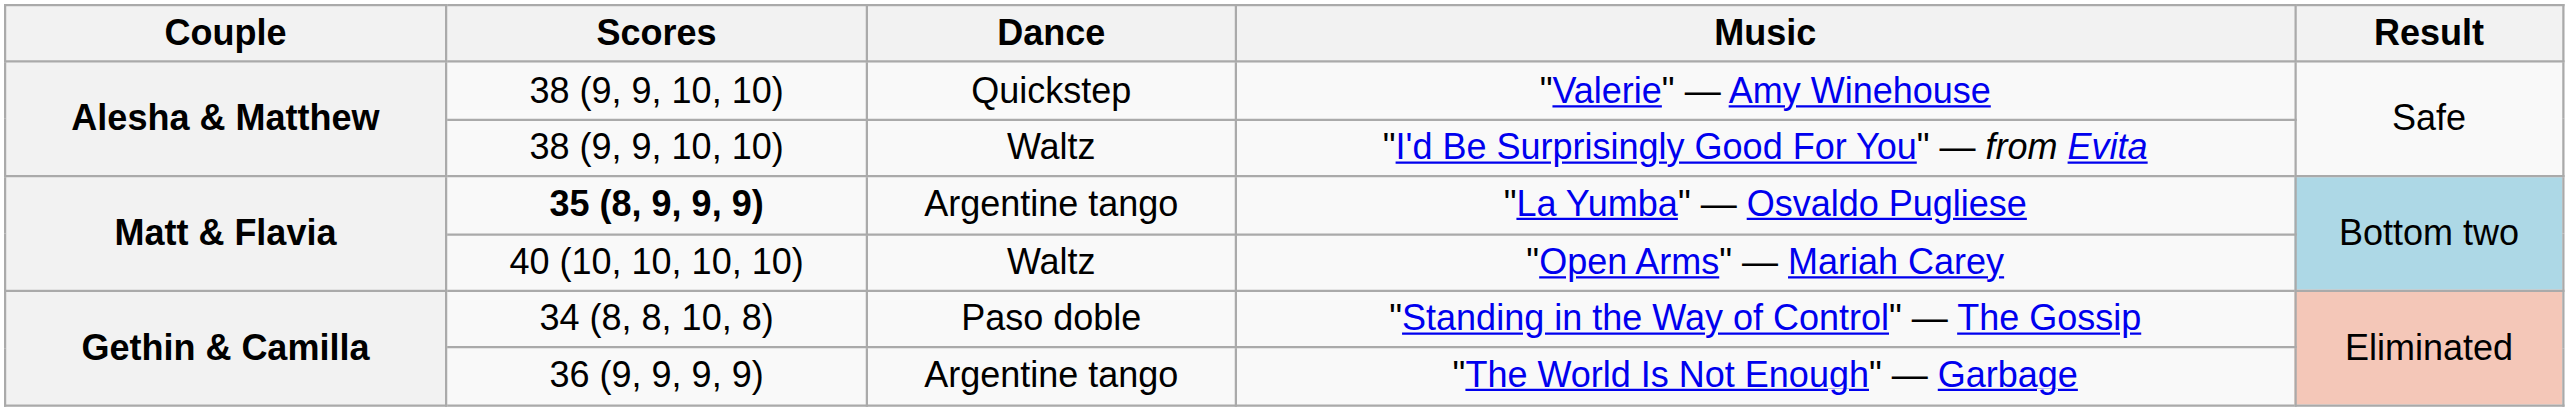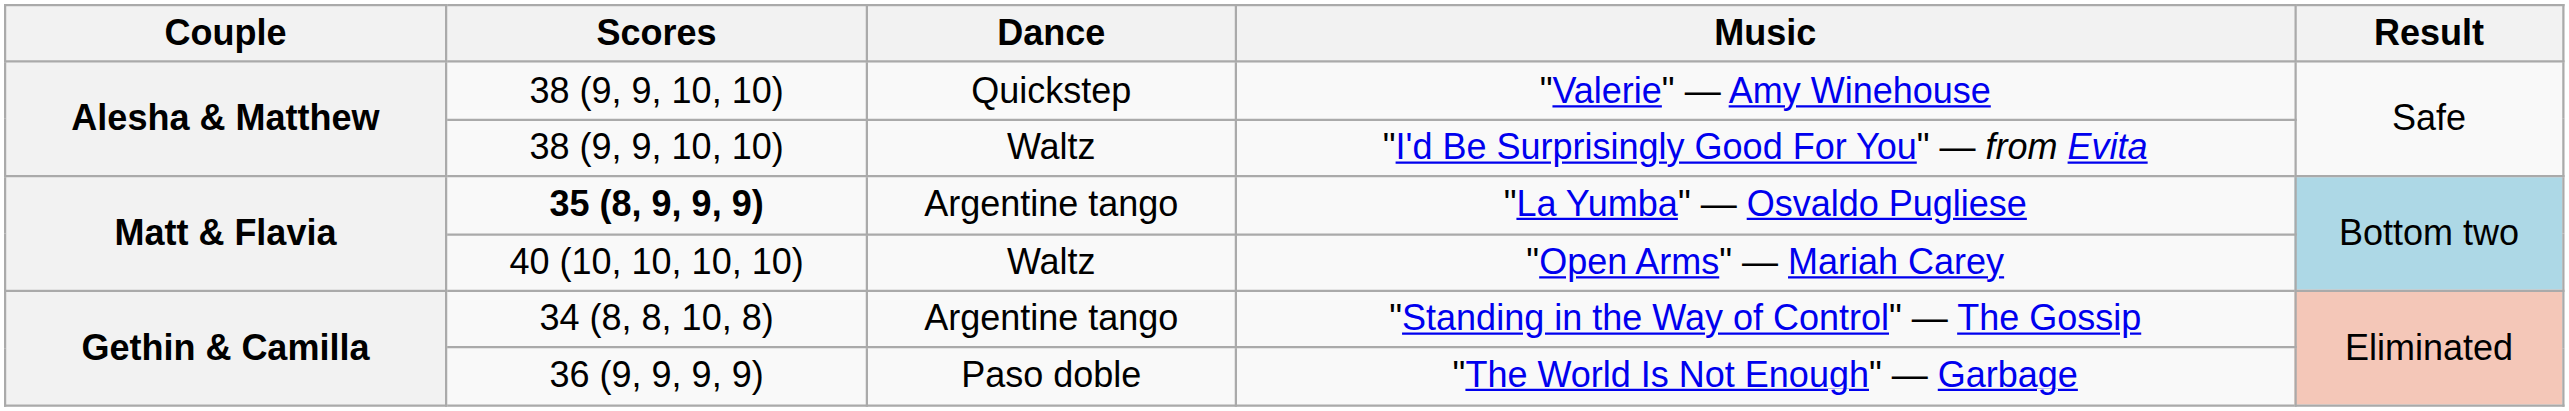"Standing in the Way of Control" — The Gossip | Dance: Paso doble -> Argentine tango
"The World Is Not Enough" — Garbage | Dance: Argentine tango -> Paso doble
